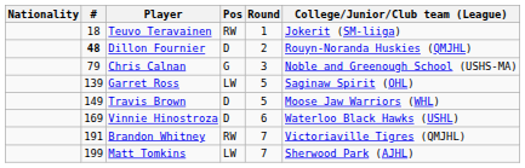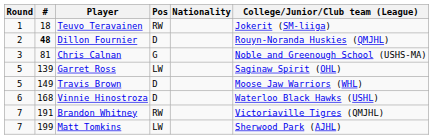columns swapped: Round <-> Nationality
Chris Calnan | #: 79 -> 81
Vinnie Hinostroza | #: 169 -> 168
